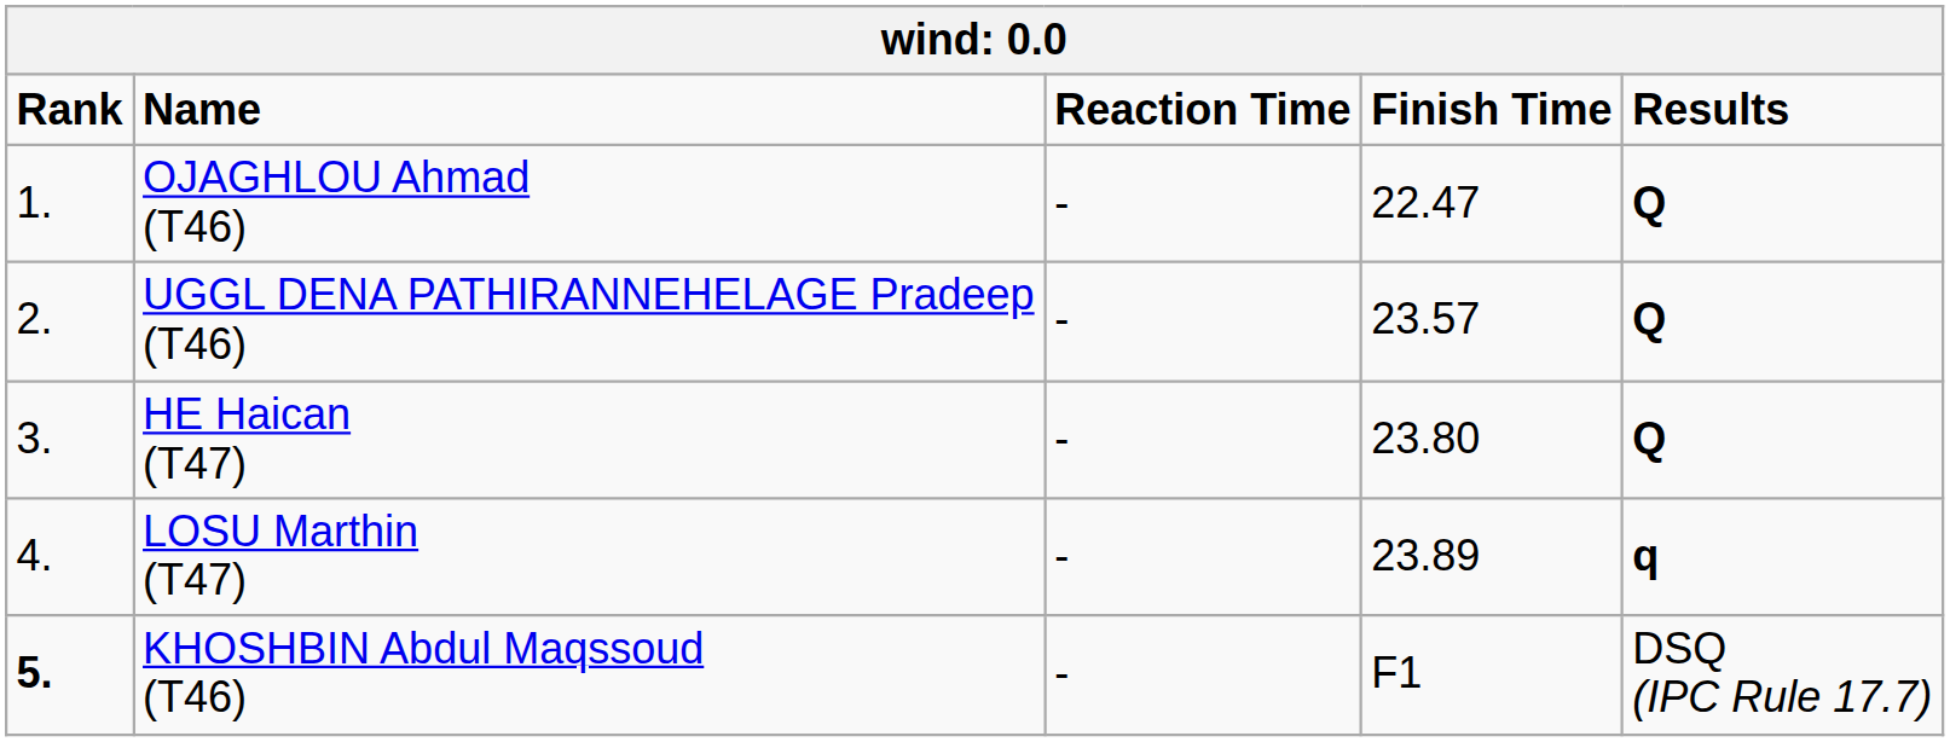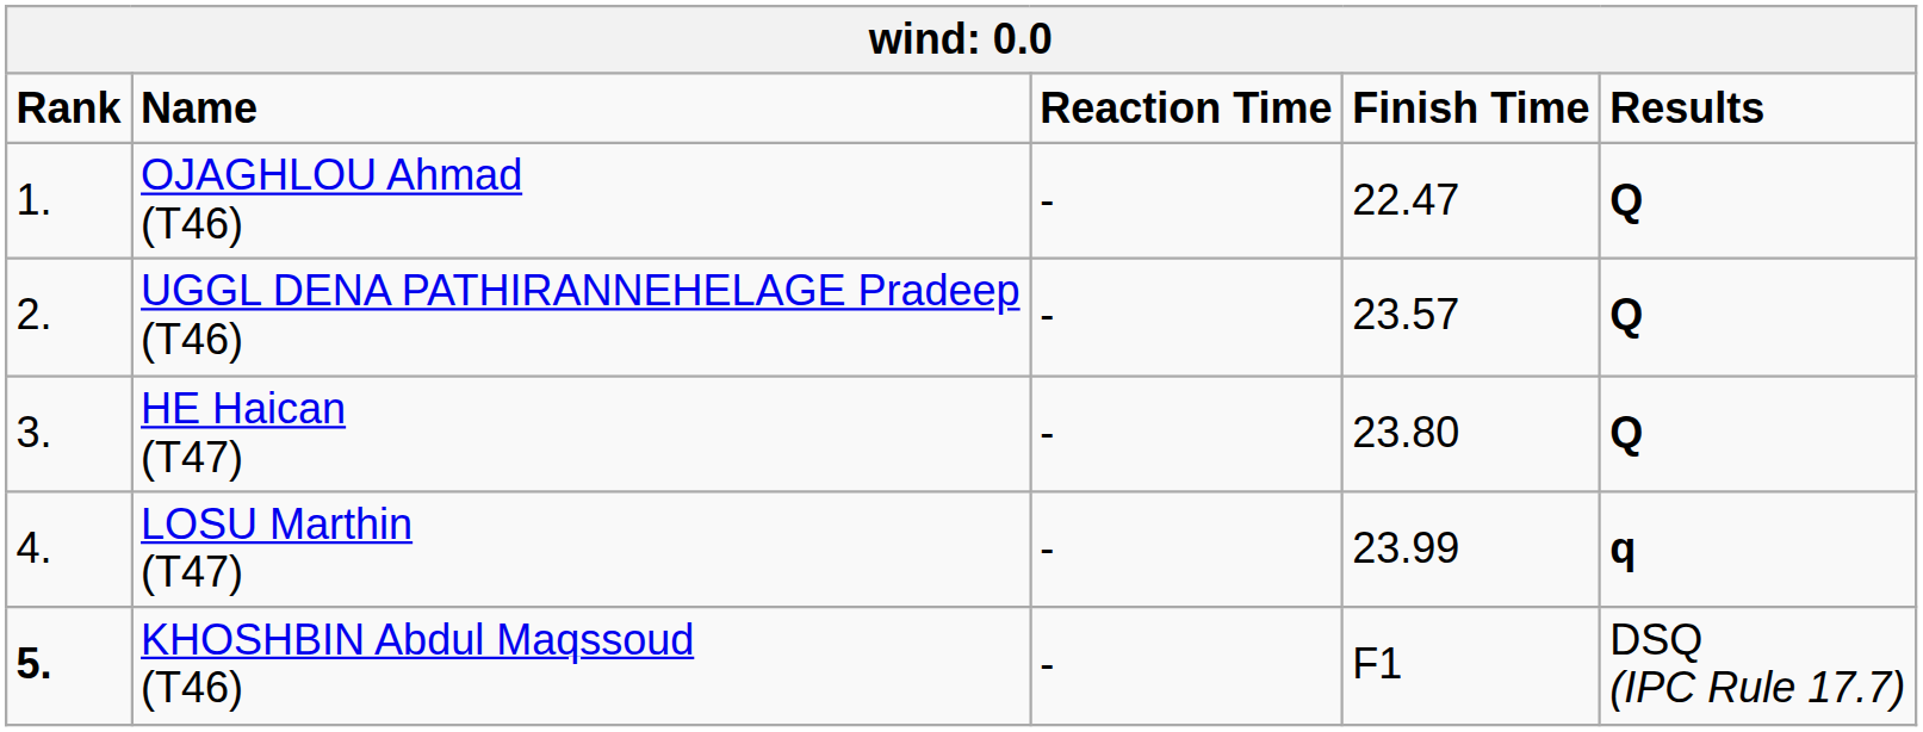LOSU Marthin (T47) | Finish Time: 23.89 -> 23.99
